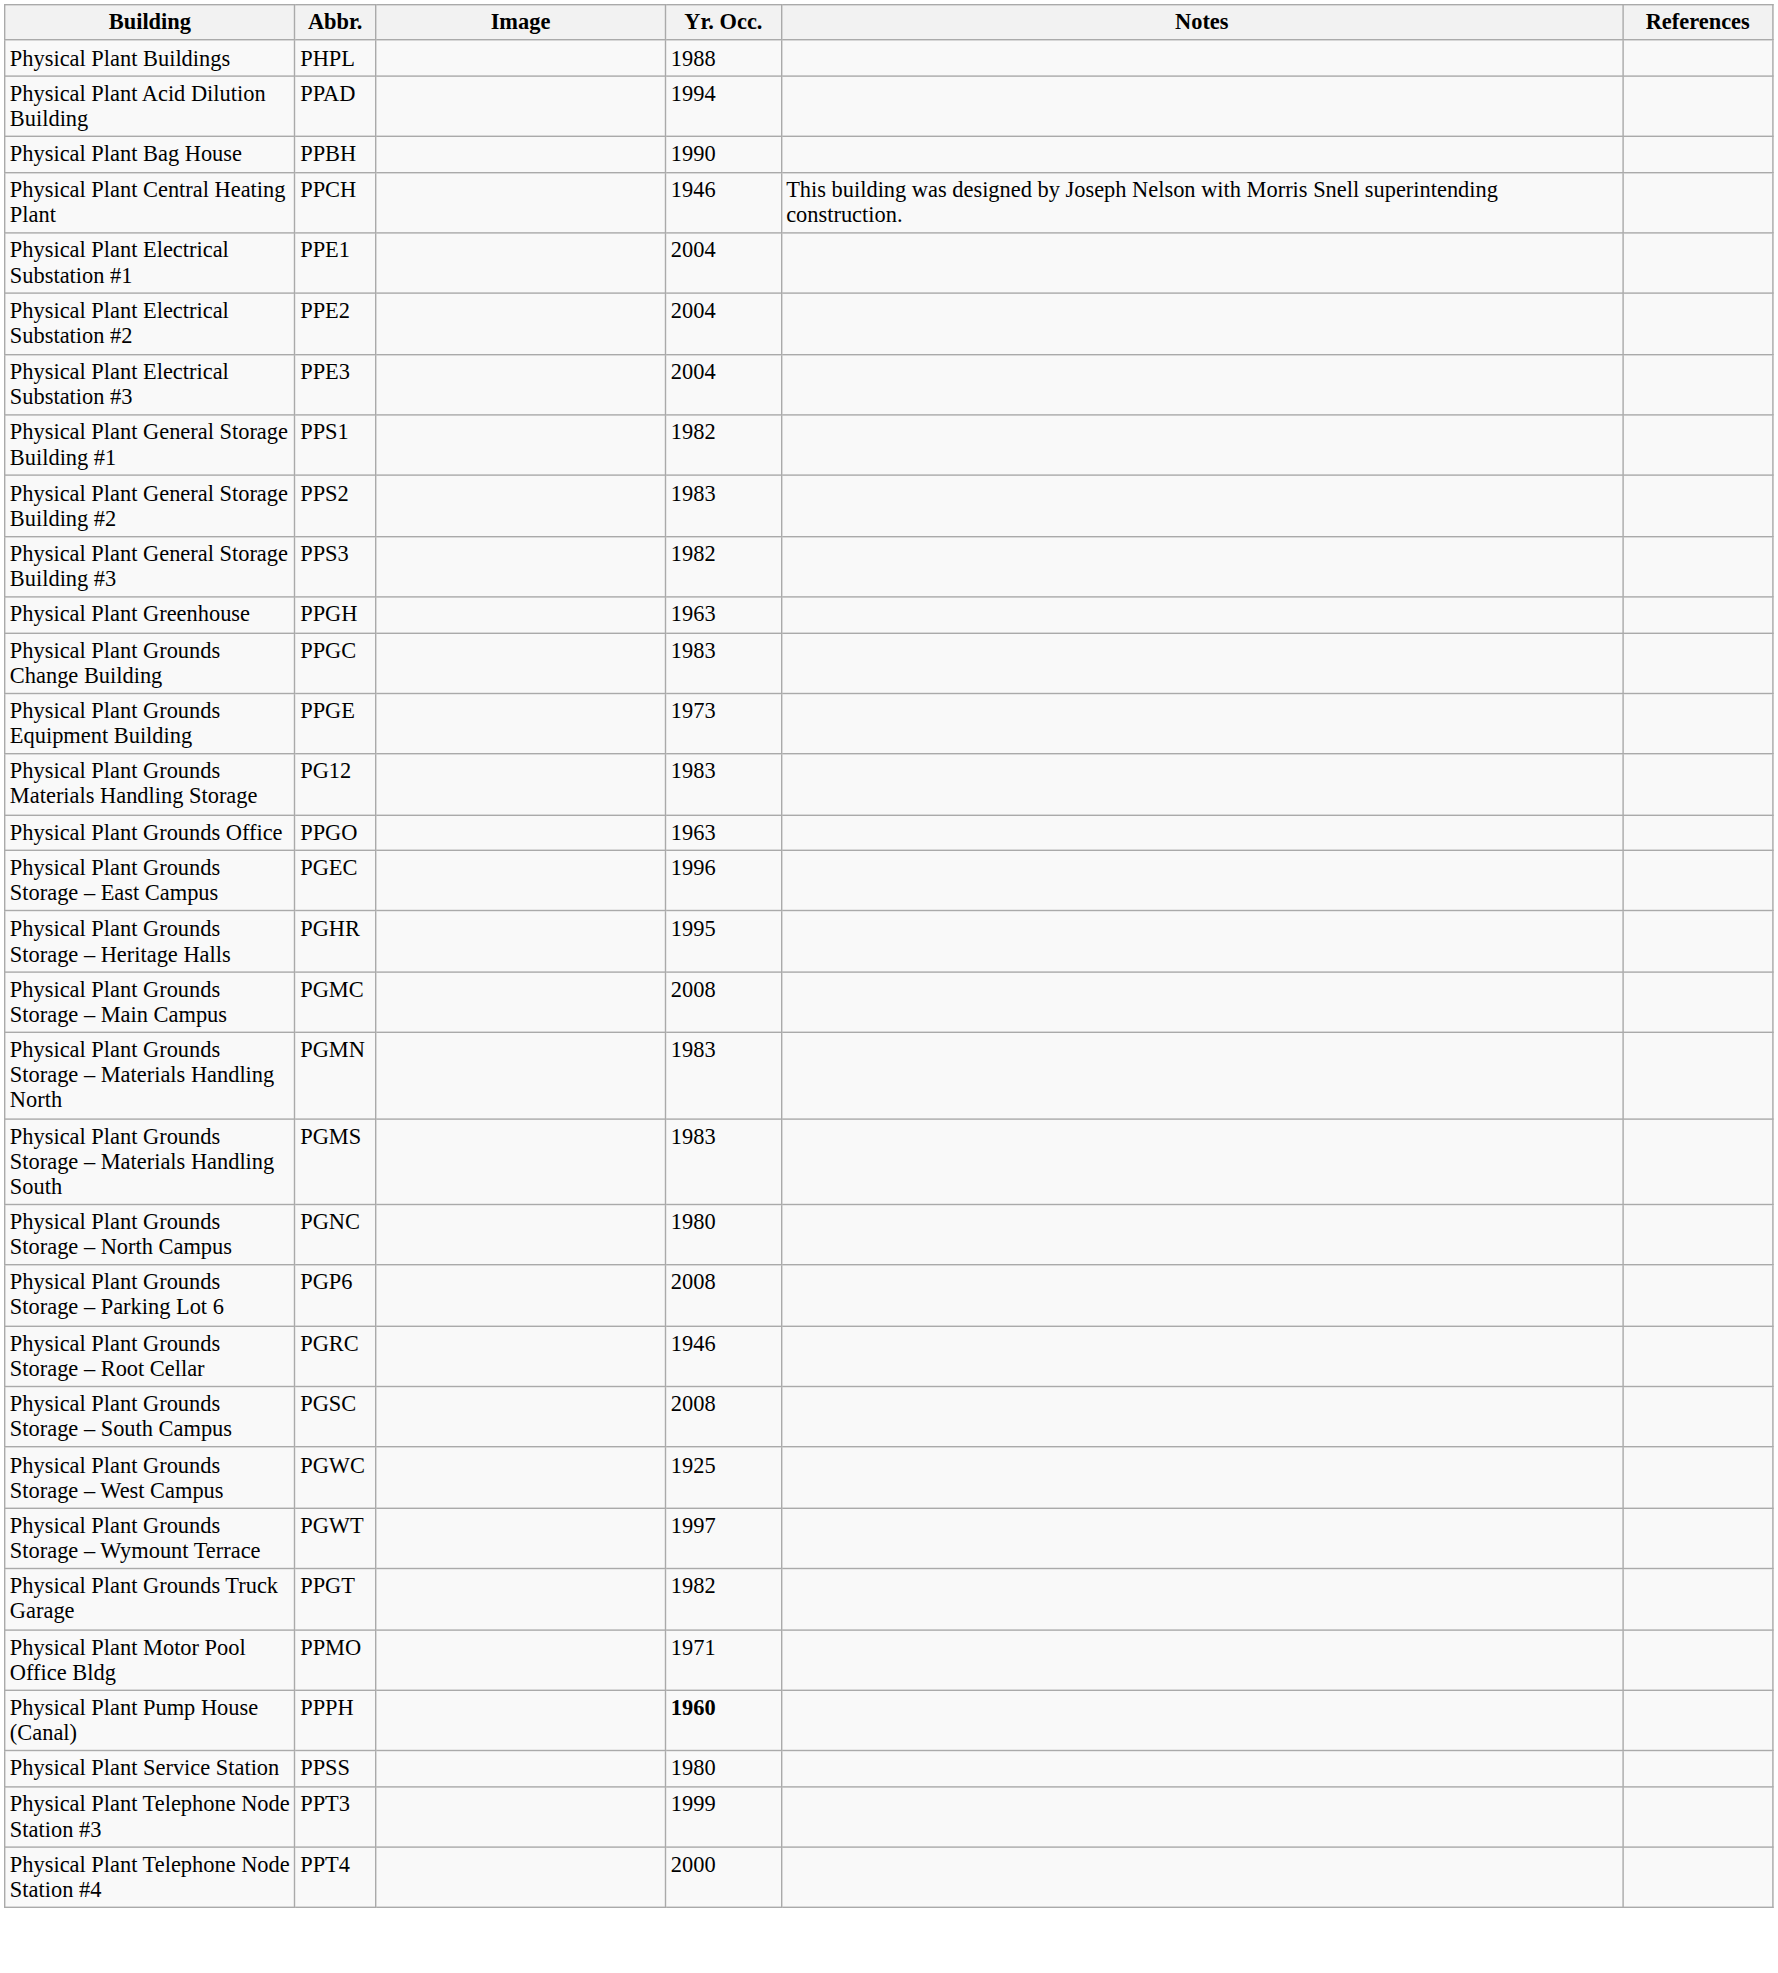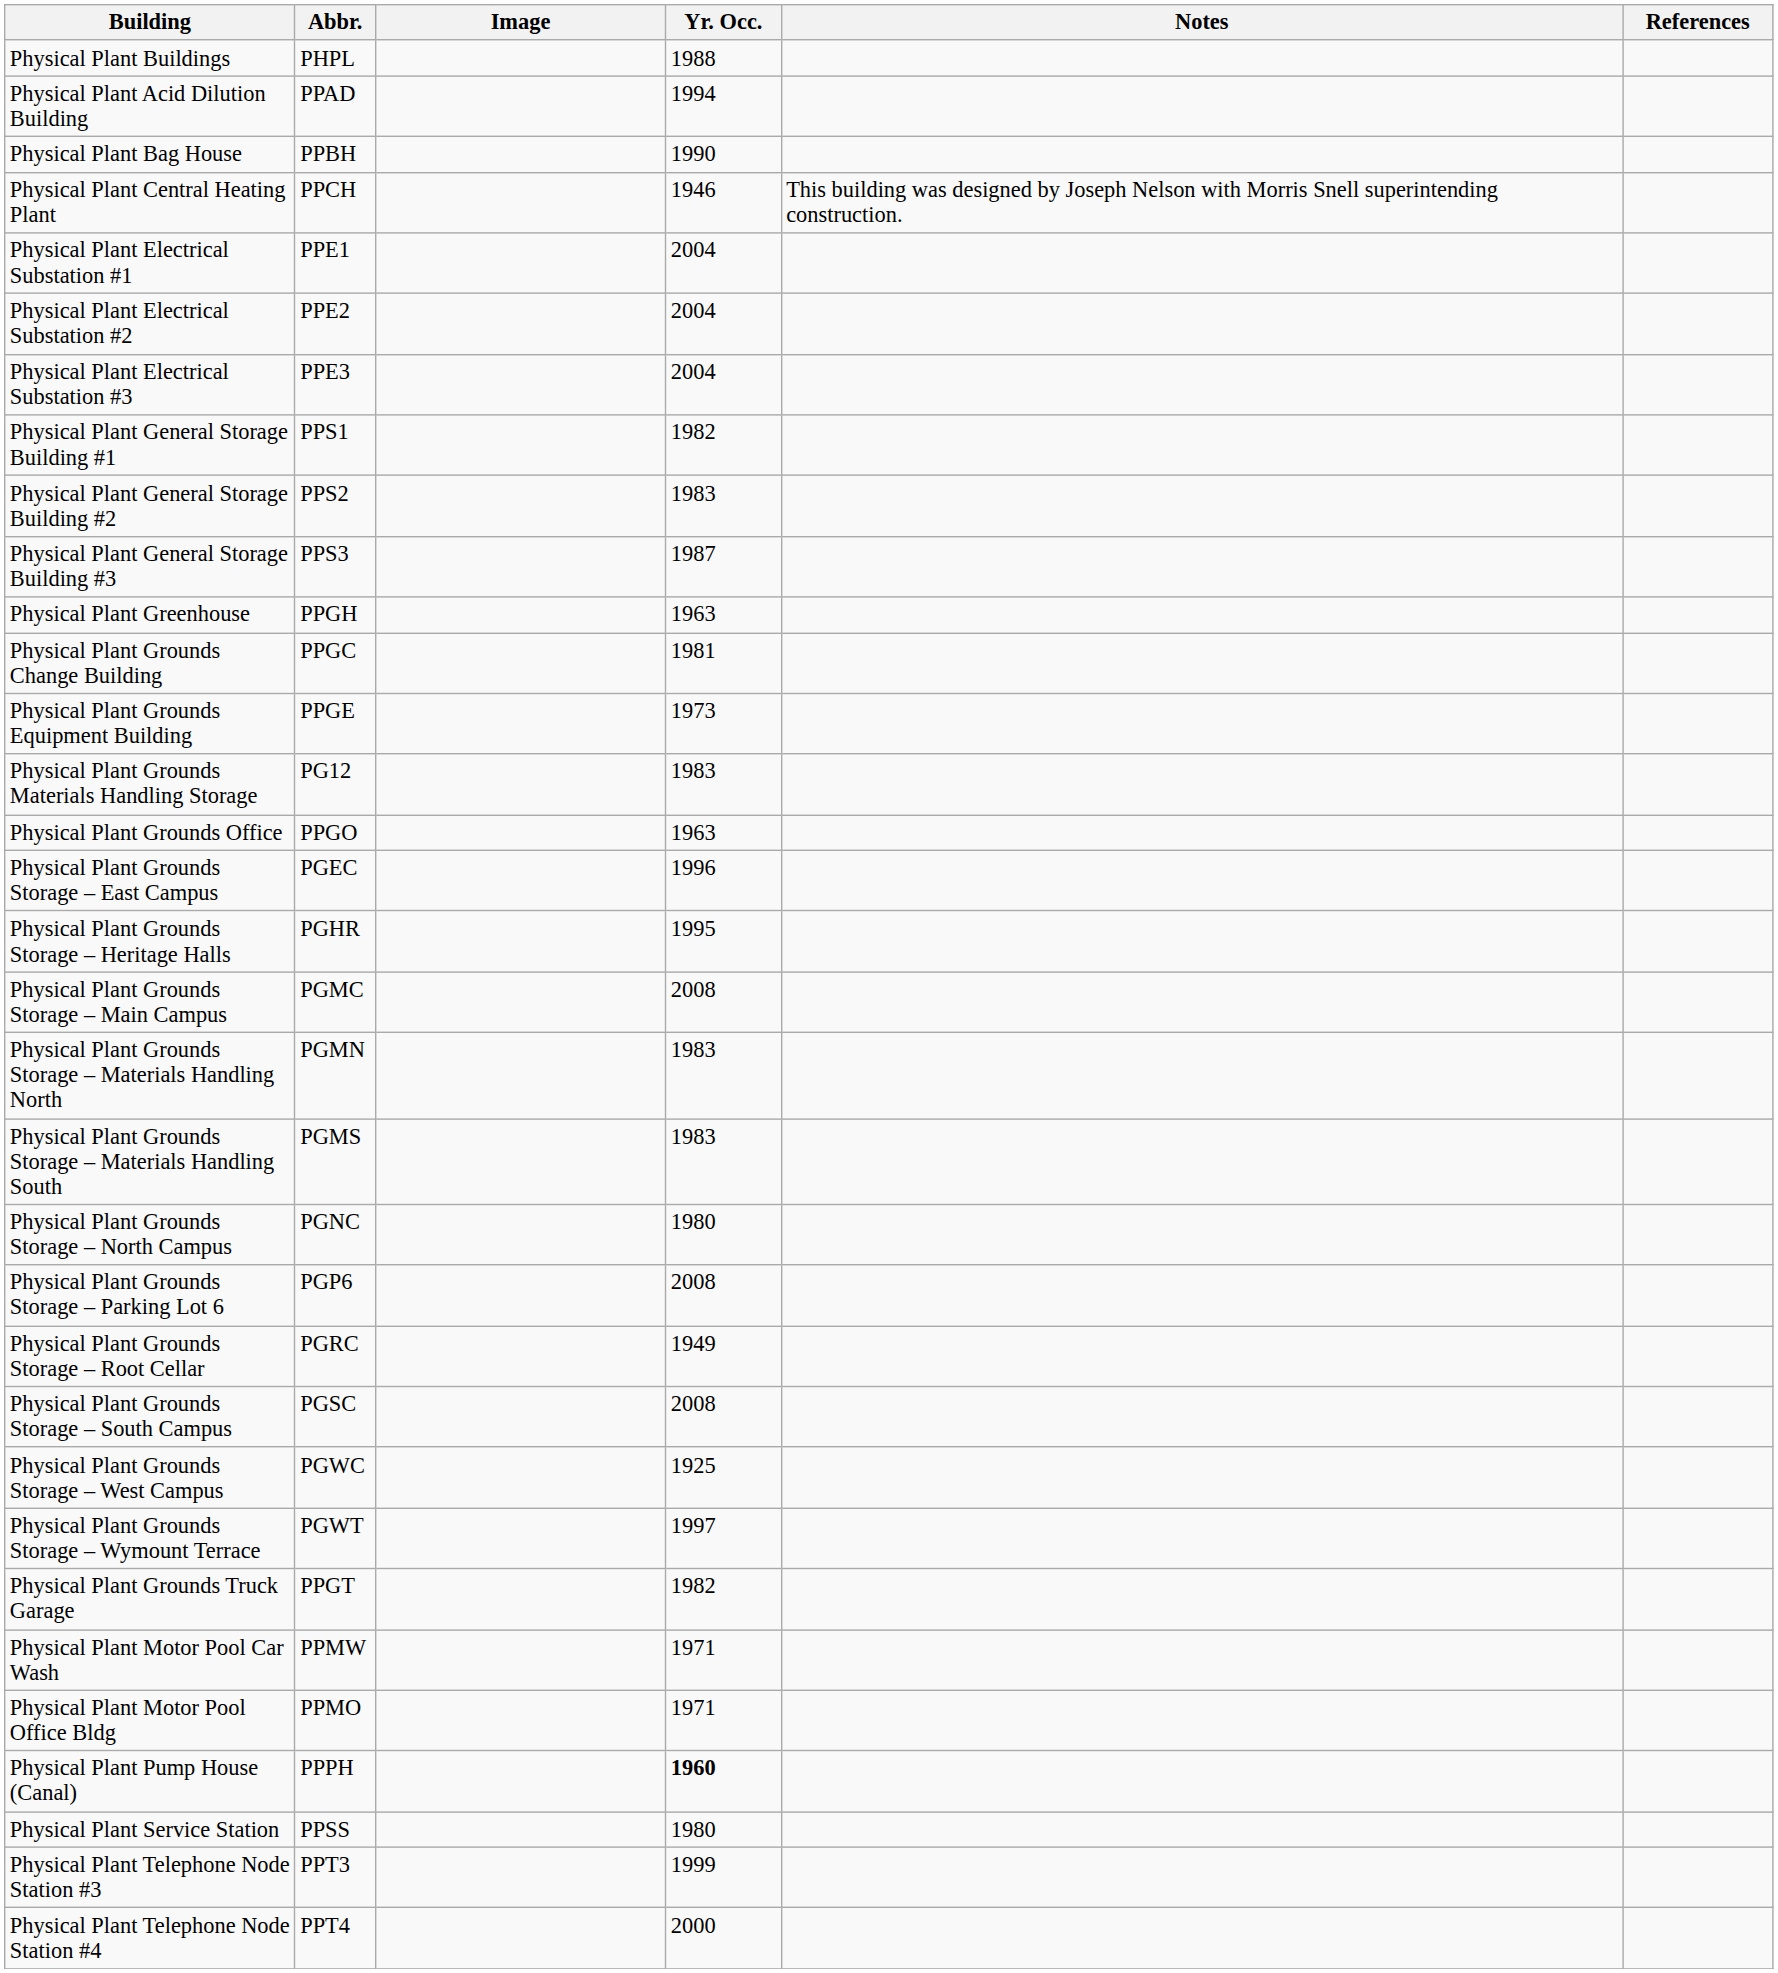Physical Plant General Storage Building #3 | Yr. Occ.: 1982 -> 1987
Physical Plant Grounds Change Building | Yr. Occ.: 1983 -> 1981
Physical Plant Grounds Storage – Root Cellar | Yr. Occ.: 1946 -> 1949
+ row: Physical Plant Motor Pool Car Wash | PPMW | 1971
